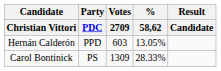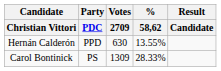Hernán Calderón | Votes / 2709: 603 -> 630
Hernán Calderón | % / 58,62: 13.05% -> 13.55%
